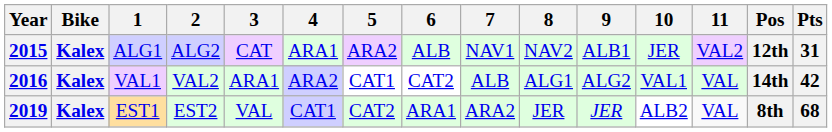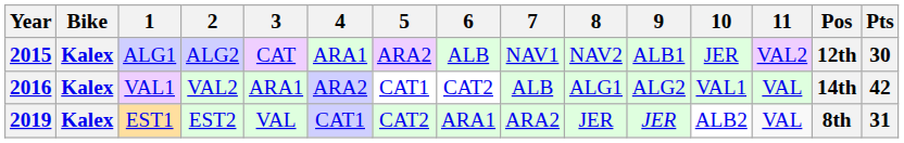2015 | Pts: 31 -> 30
2019 | Pts: 68 -> 31
